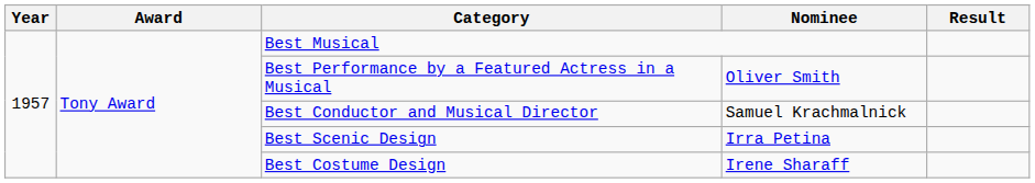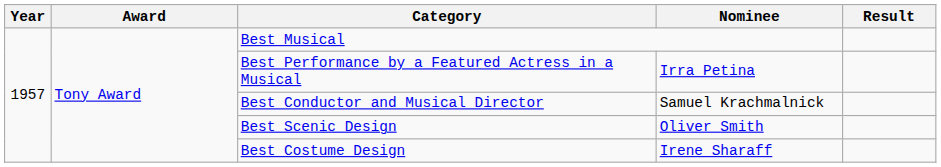Best Performance by a Featured Actress in a Musical | Nominee: Oliver Smith -> Irra Petina
Best Scenic Design | Nominee: Irra Petina -> Oliver Smith
